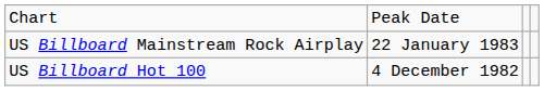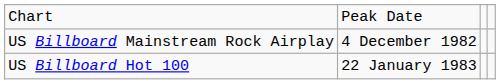US Billboard Mainstream Rock Airplay | column 2: 22 January 1983 -> 4 December 1982
US Billboard Hot 100 | column 2: 4 December 1982 -> 22 January 1983
